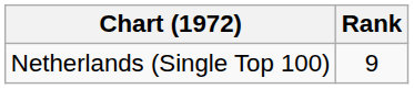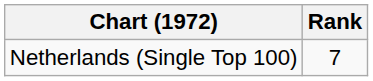Netherlands (Single Top 100) | Rank: 9 -> 7
